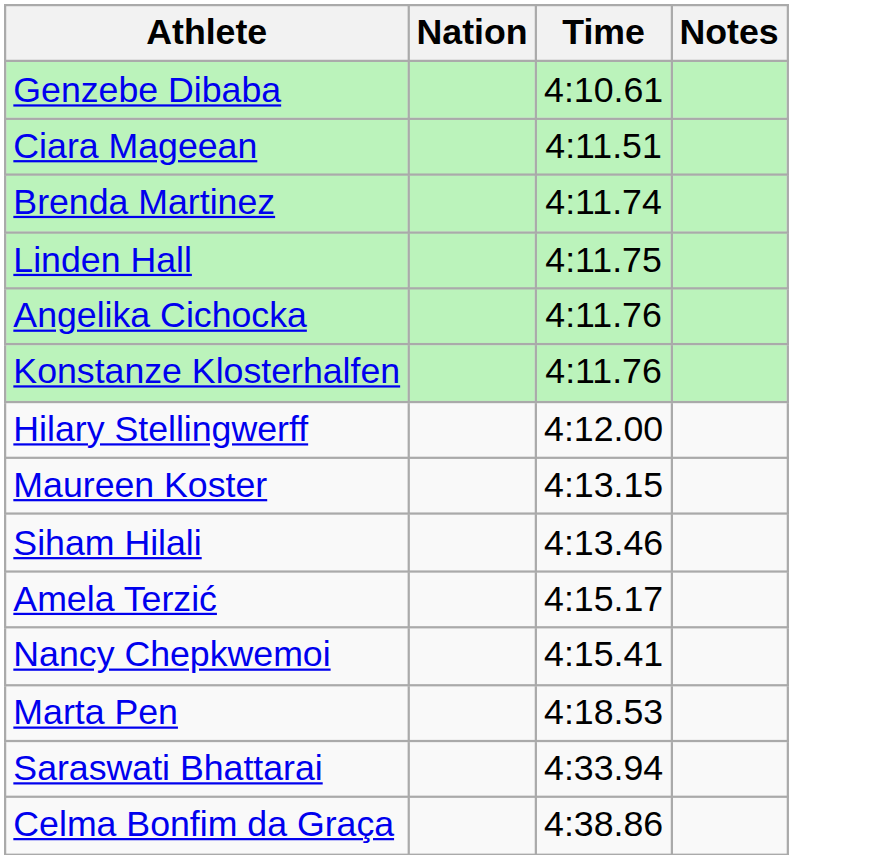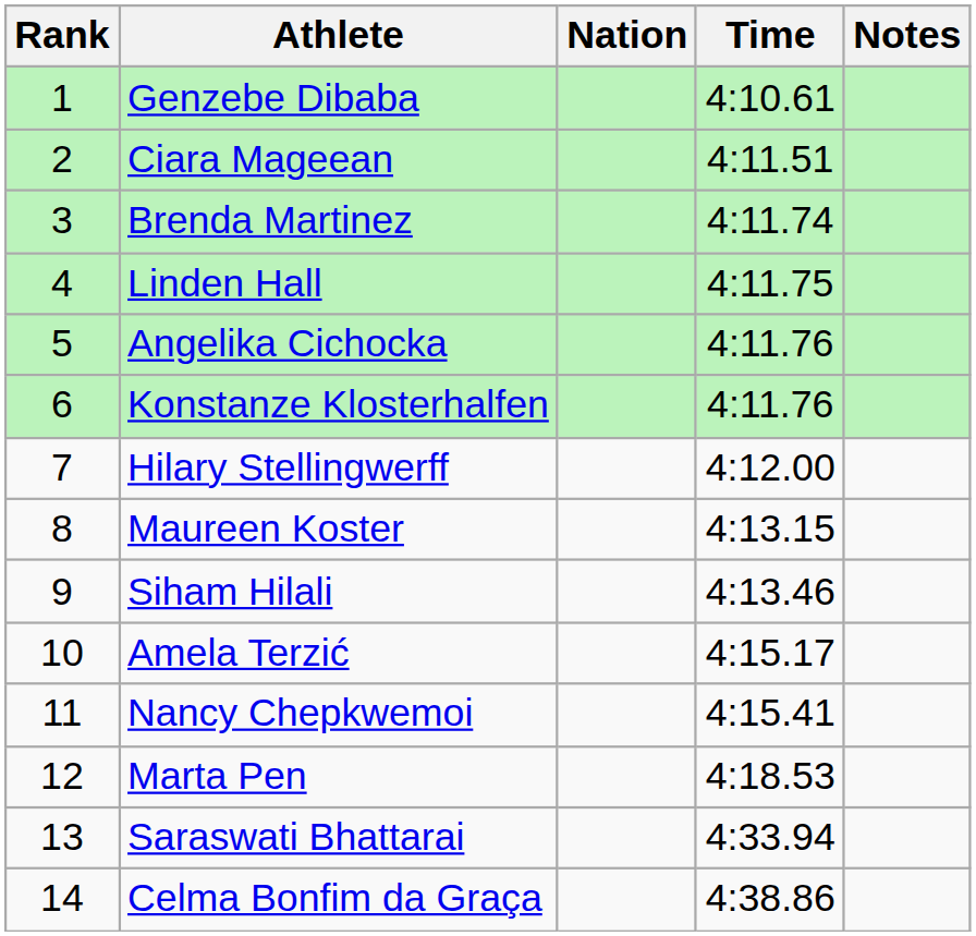+ column: Rank | 1 | 2 | 3 | 4 | 5 | 6 | 7 | 8 | 9 | 10 | 11 | 12 | 13 | 14
